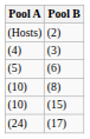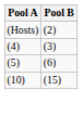- row: (10) | (8)
- row: (24) | (17)
